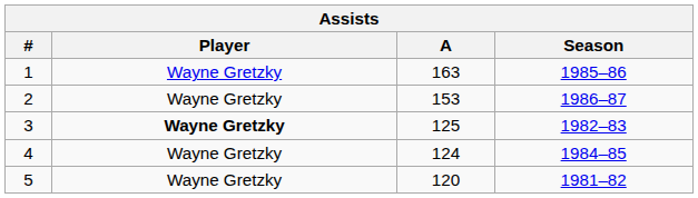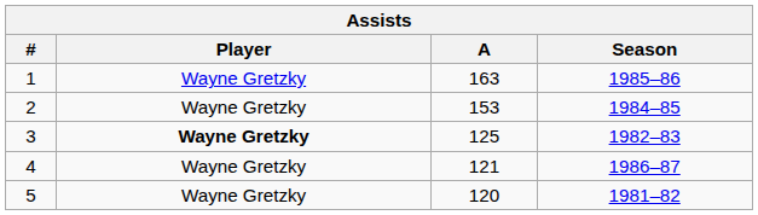2 | Season: 1986–87 -> 1984–85
4 | A: 124 -> 121
4 | Season: 1984–85 -> 1986–87
